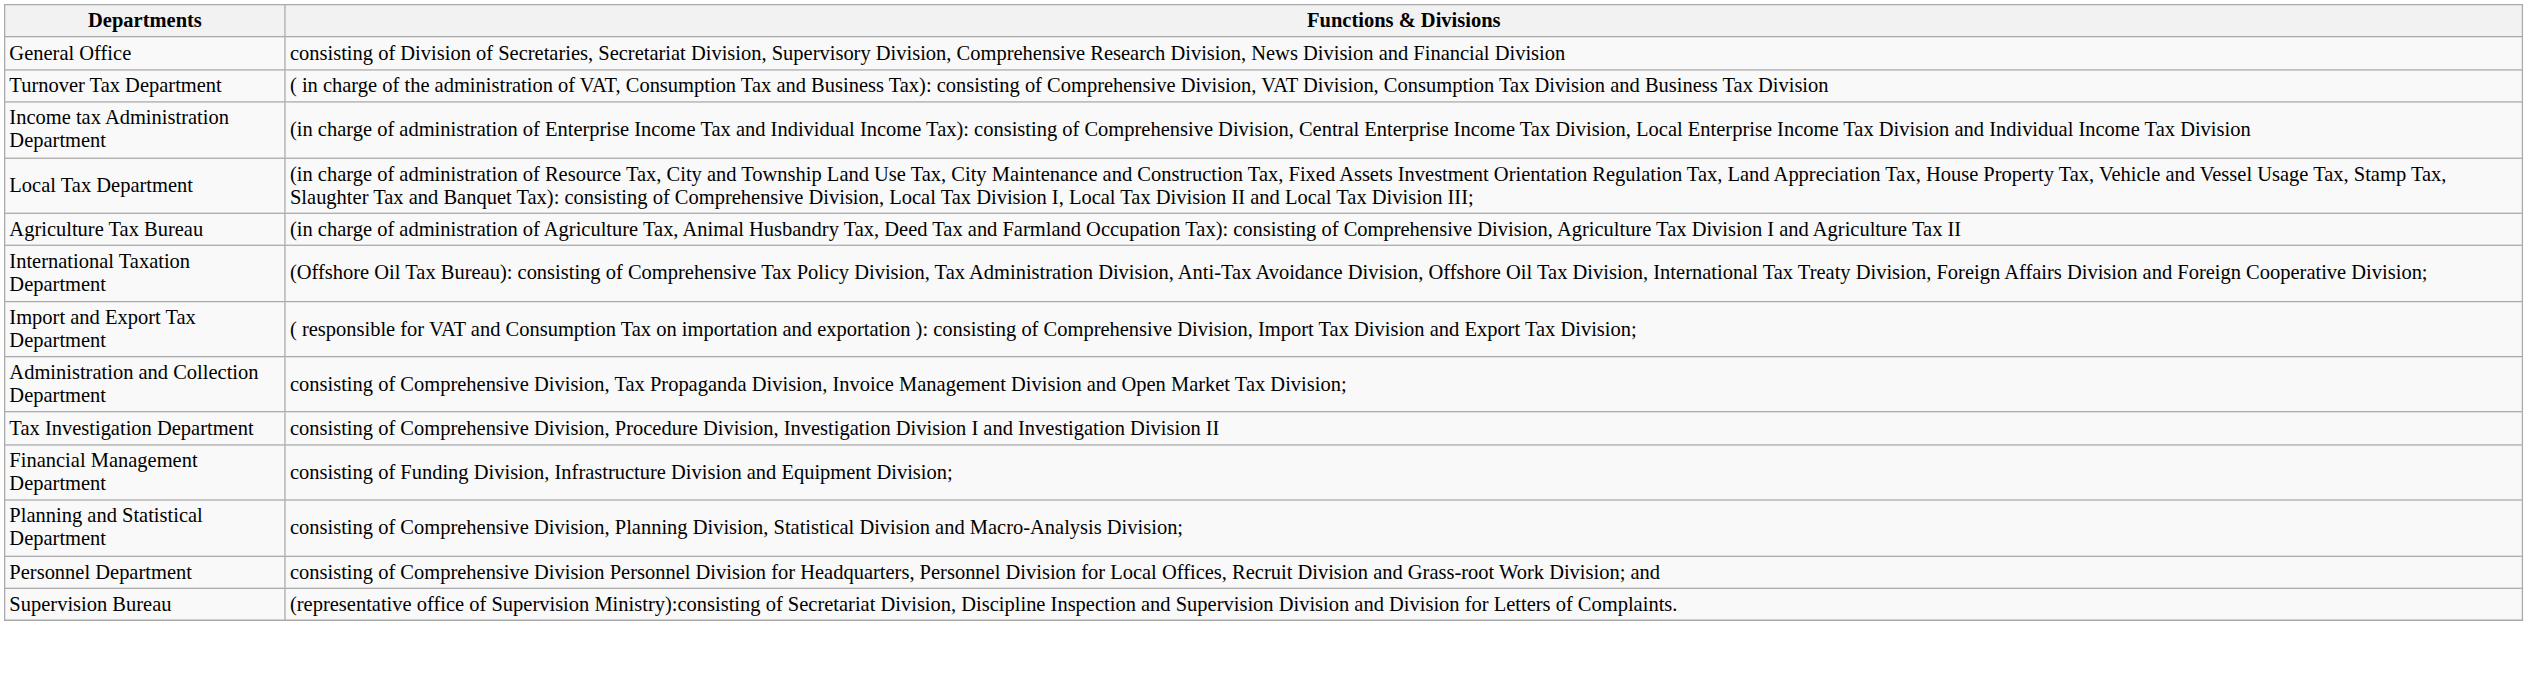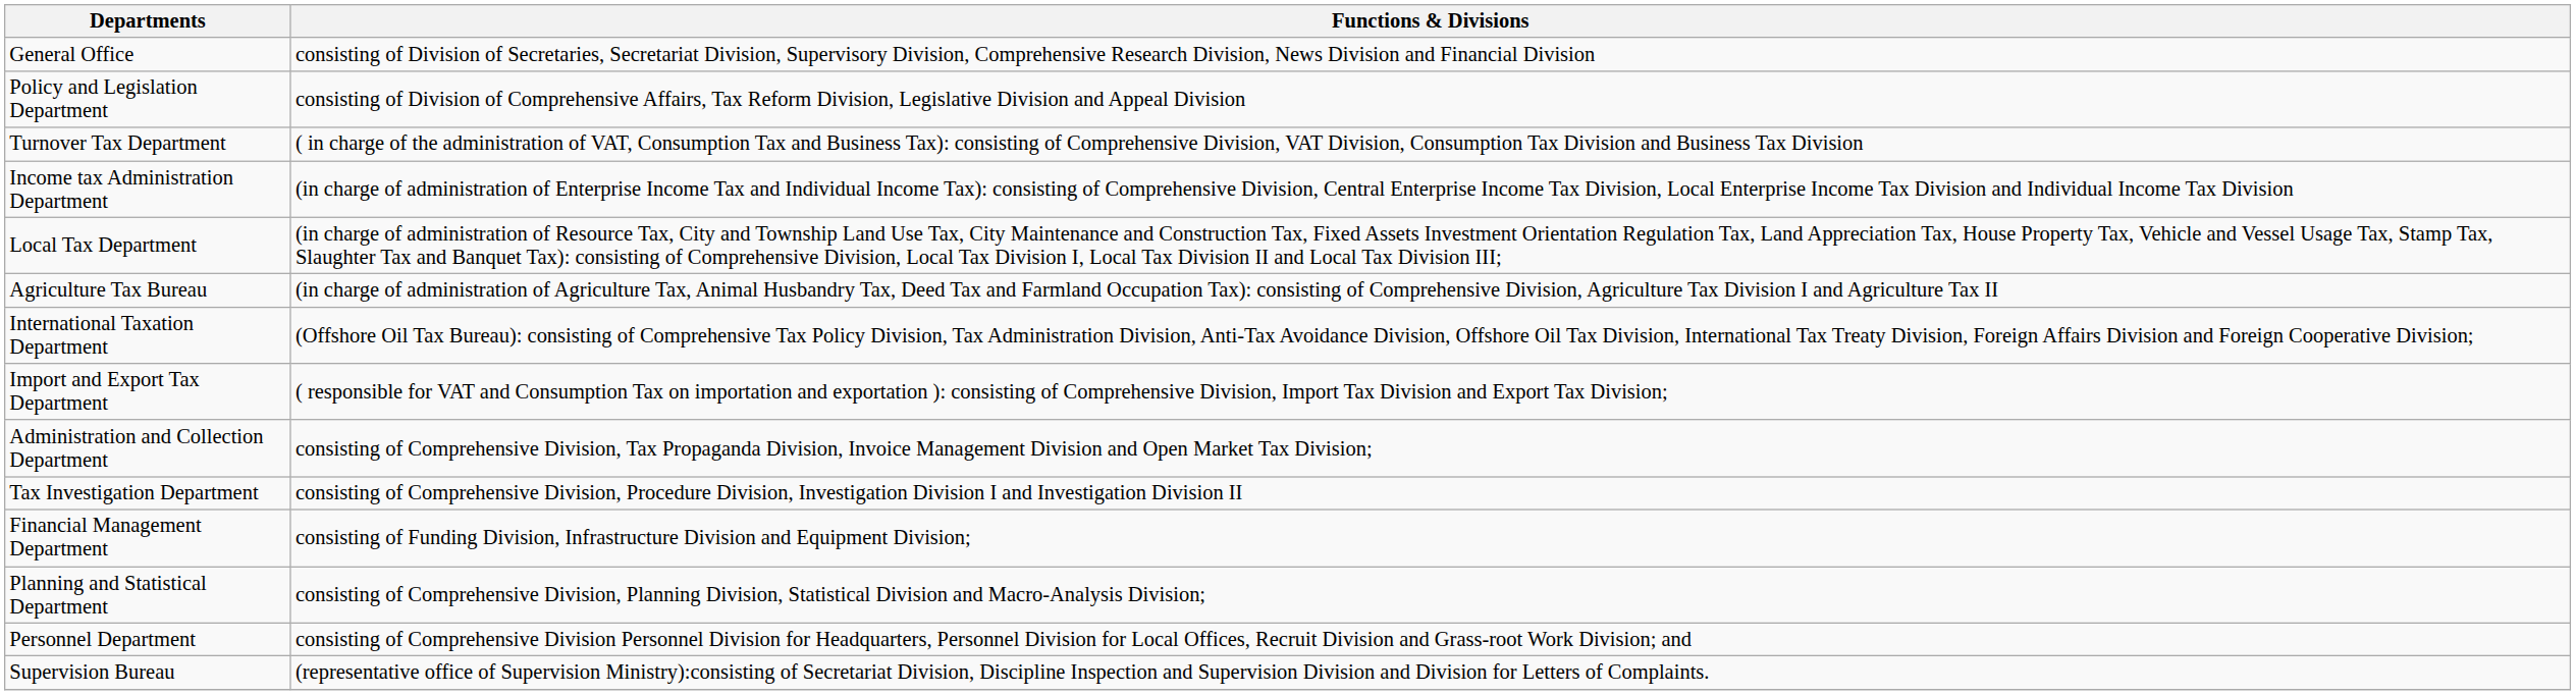+ row: Policy and Legislation Department | consisting of Division of Comprehensive Affairs, Tax Reform Division, Legislative Division and Appeal Division
